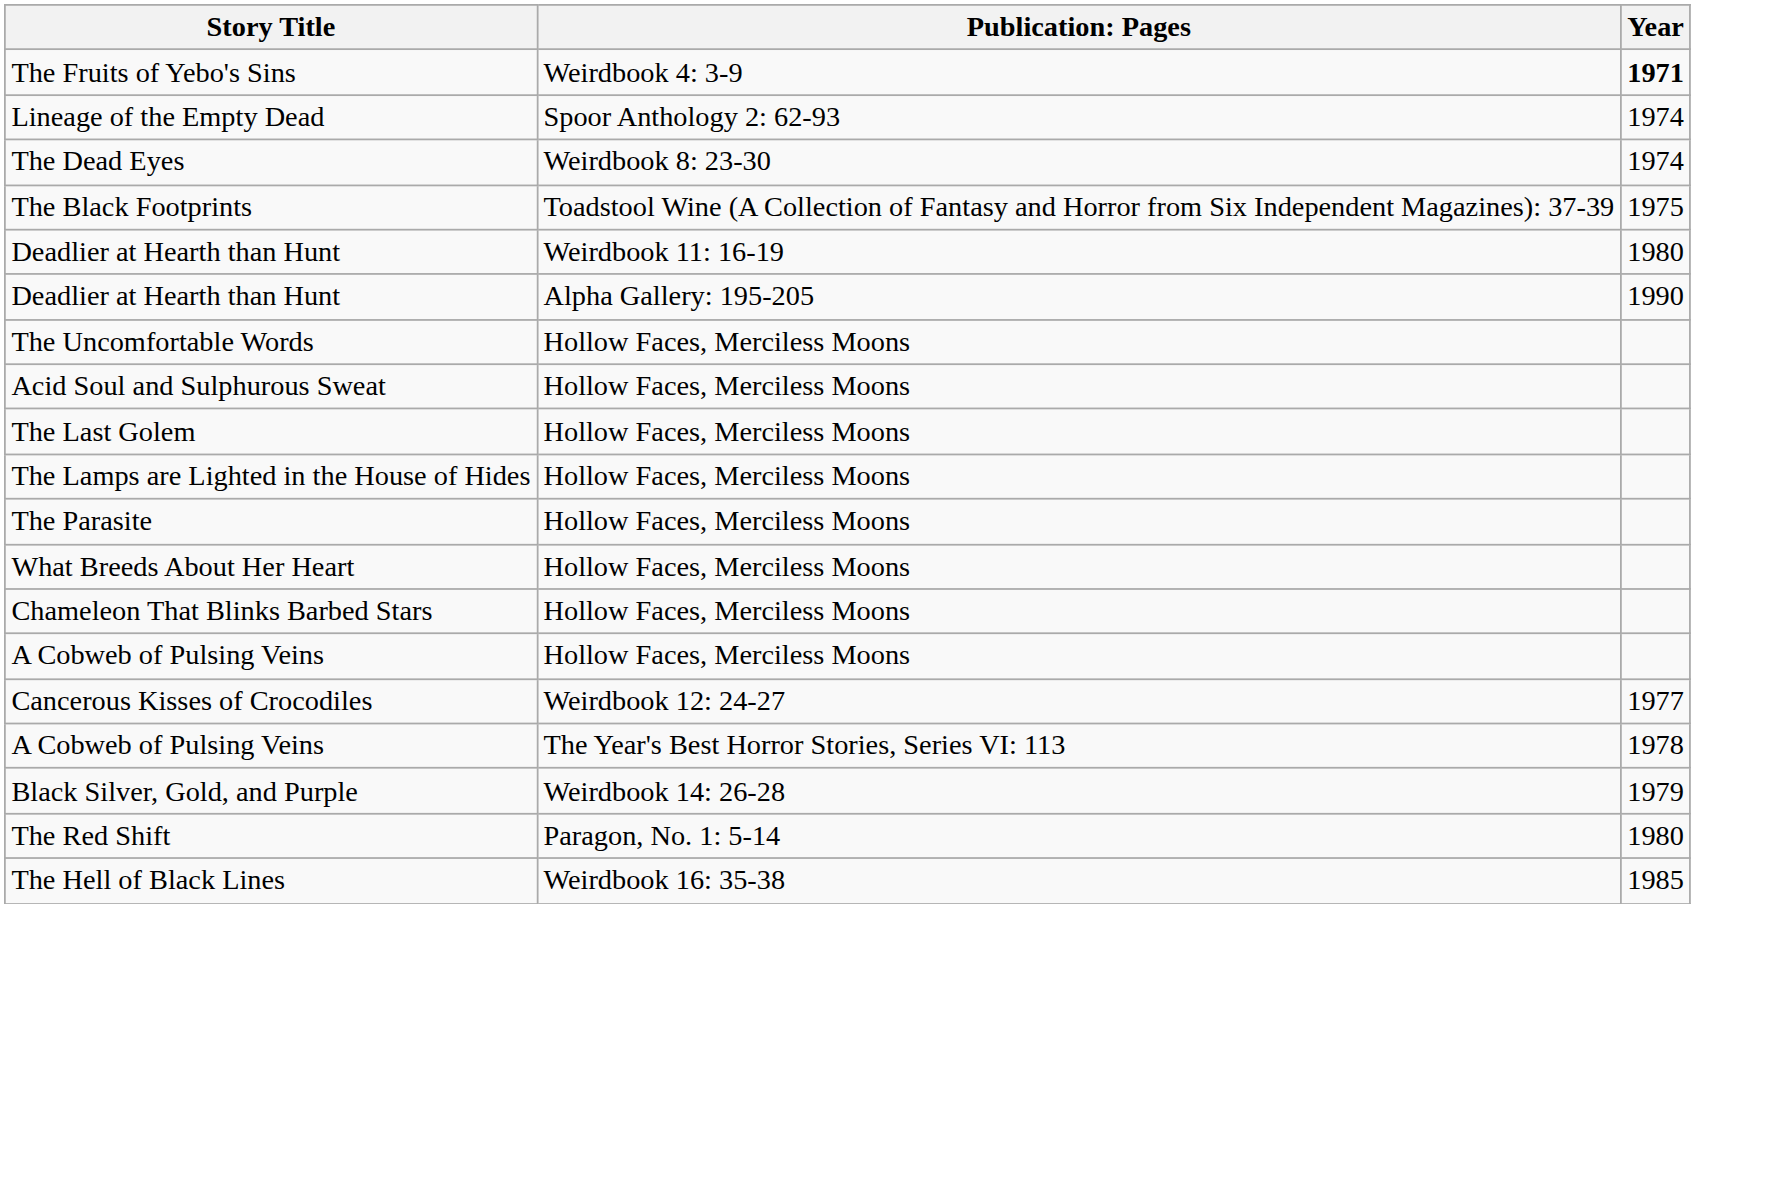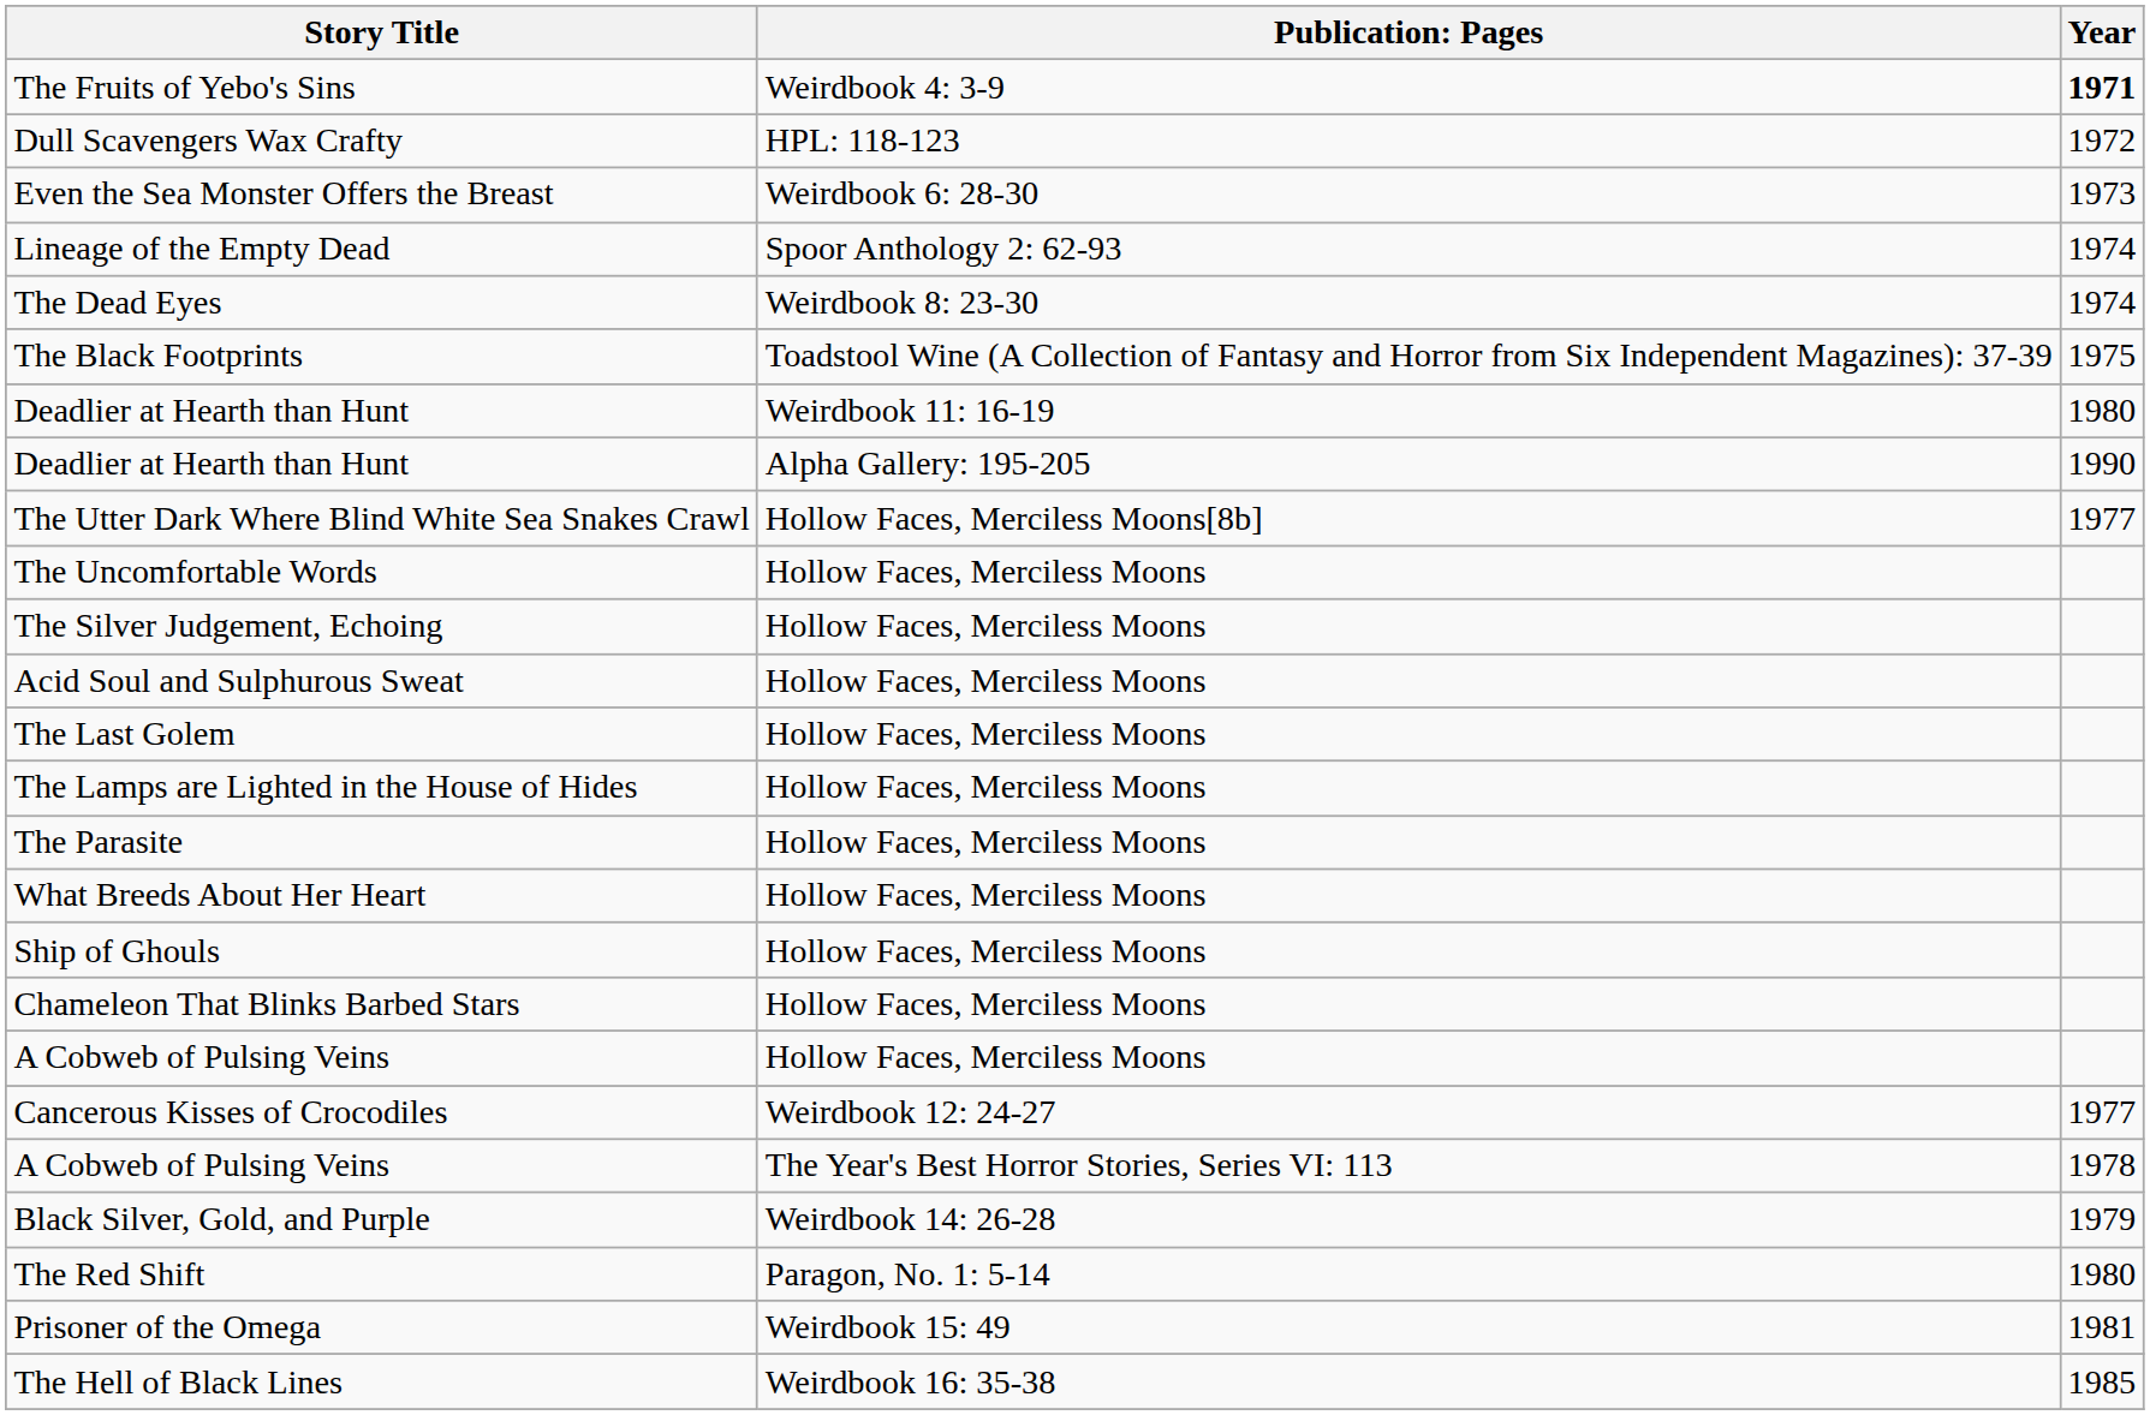+ row: Dull Scavengers Wax Crafty | HPL: 118-123 | 1972
+ row: Even the Sea Monster Offers the Breast | Weirdbook 6: 28-30 | 1973
+ row: The Utter Dark Where Blind White Sea Snakes Crawl | Hollow Faces, Merciless Moons[8b] | 1977
+ row: The Silver Judgement, Echoing | Hollow Faces, Merciless Moons
+ row: Ship of Ghouls | Hollow Faces, Merciless Moons
+ row: Prisoner of the Omega | Weirdbook 15: 49 | 1981
